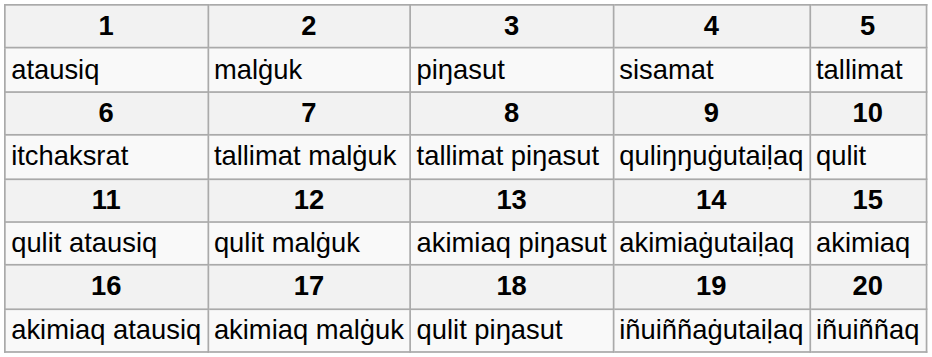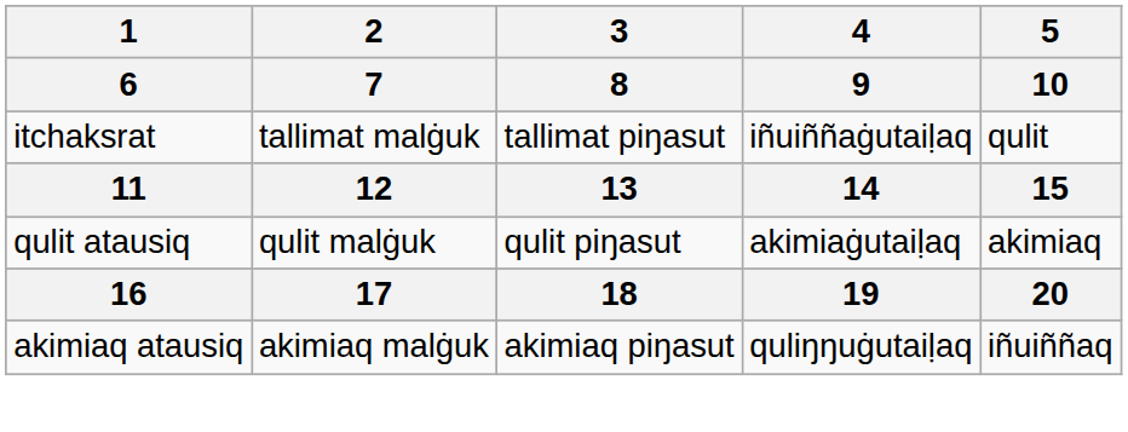- row: atausiq | malġuk | piŋasut | sisamat | tallimat
itchaksrat | 4: quliŋŋuġutaiḷaq -> iñuiññaġutaiḷaq
qulit atausiq | 3: akimiaq piŋasut -> qulit piŋasut
akimiaq atausiq | 3: qulit piŋasut -> akimiaq piŋasut
akimiaq atausiq | 4: iñuiññaġutaiḷaq -> quliŋŋuġutaiḷaq
